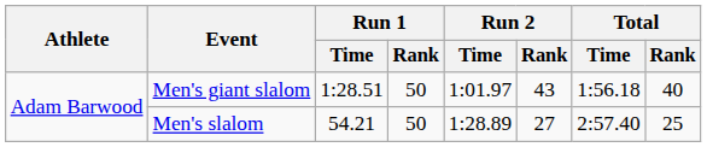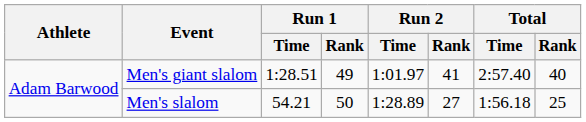Men's giant slalom | Run 1 / Rank: 50 -> 49
Men's giant slalom | Run 2 / Rank: 43 -> 41
Men's giant slalom | Total / Time: 1:56.18 -> 2:57.40
Men's slalom | Total / Time: 2:57.40 -> 1:56.18
